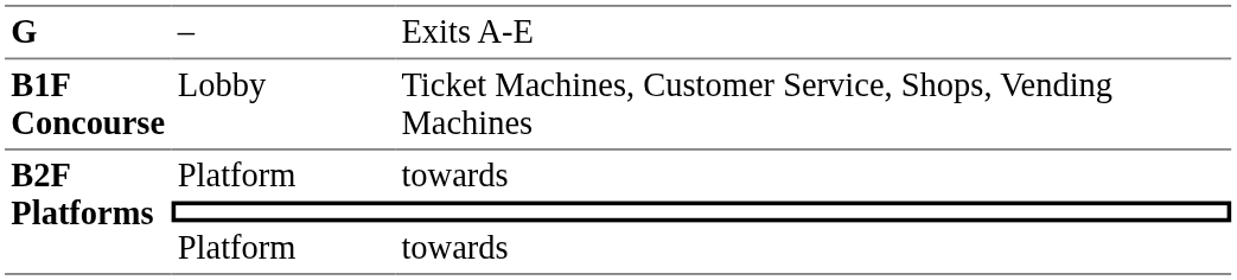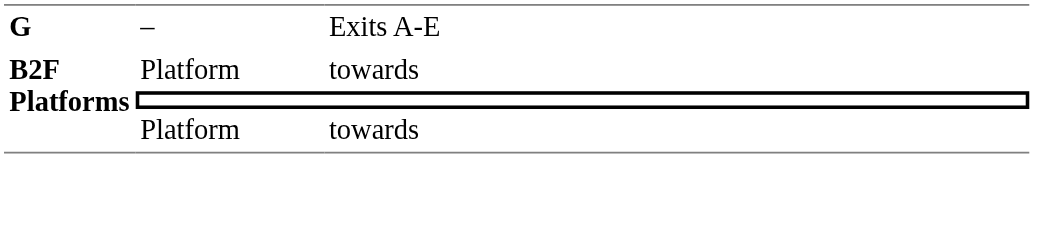- row: B1F Concourse | Lobby | Ticket Machines, Customer Service, Shops, Vending Machines
